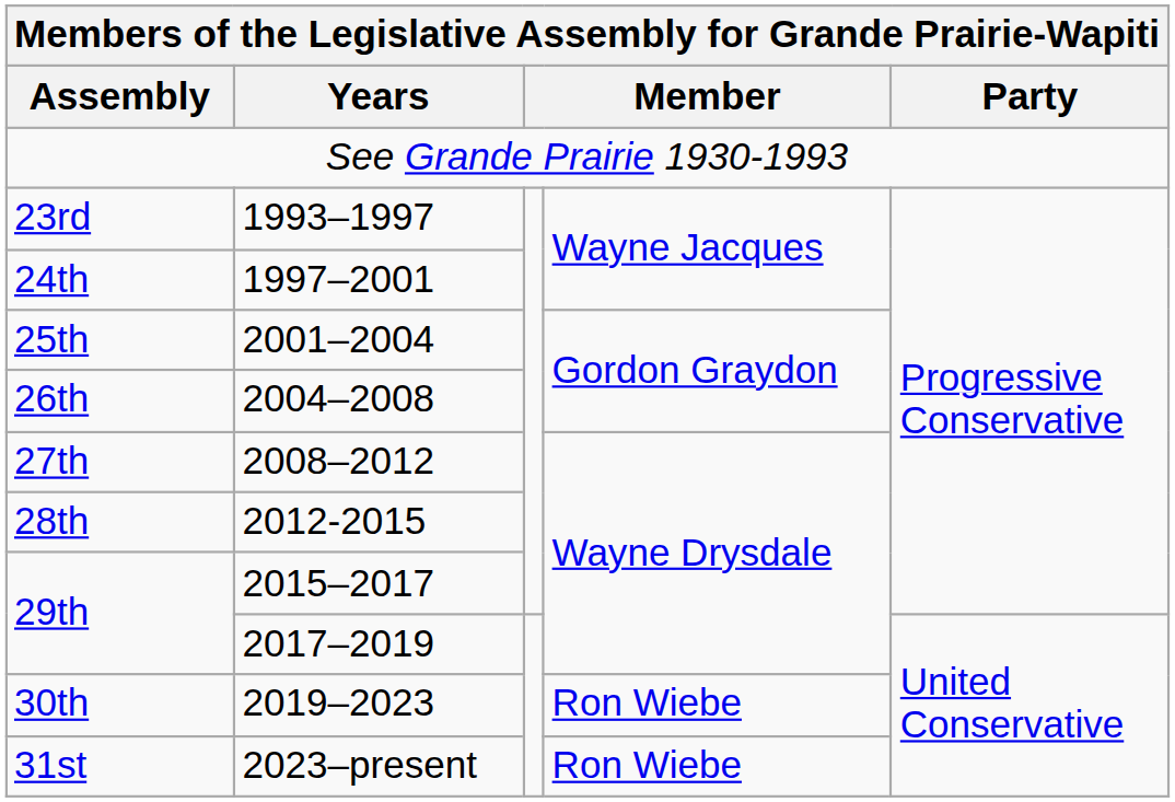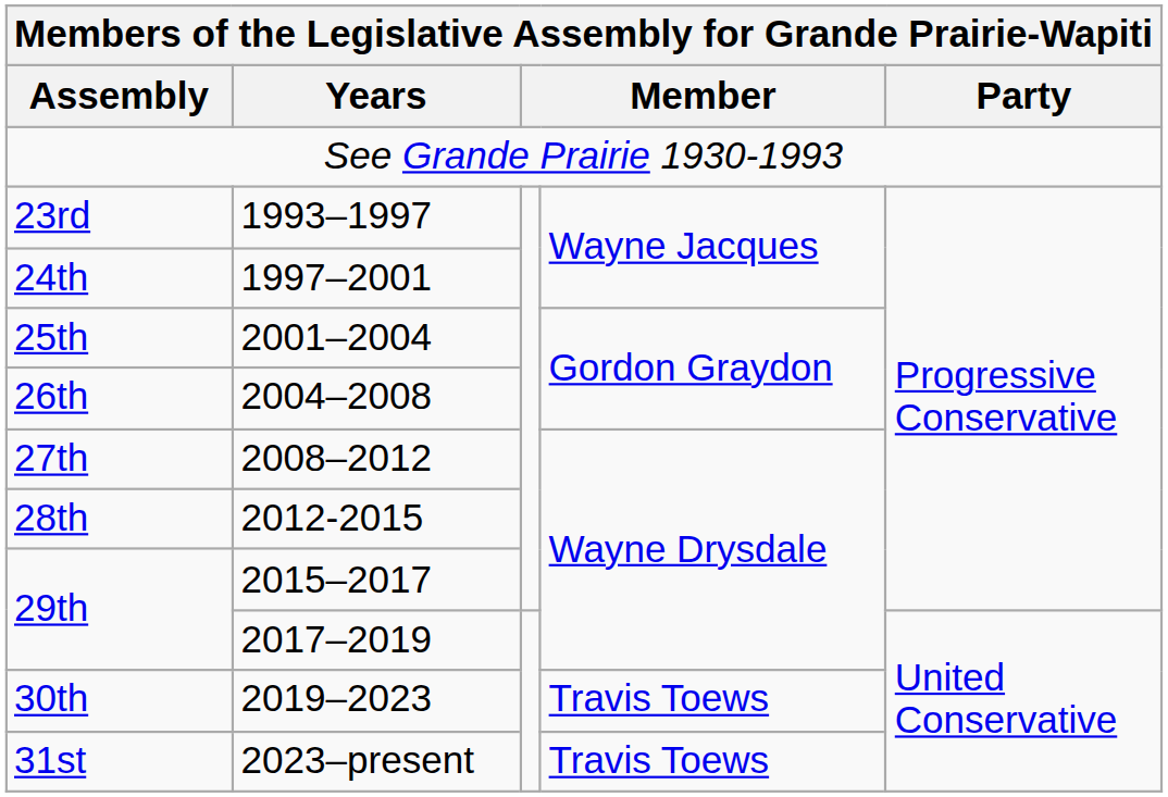30th | column 4: Ron Wiebe -> Travis Toews
31st | column 4: Ron Wiebe -> Travis Toews
